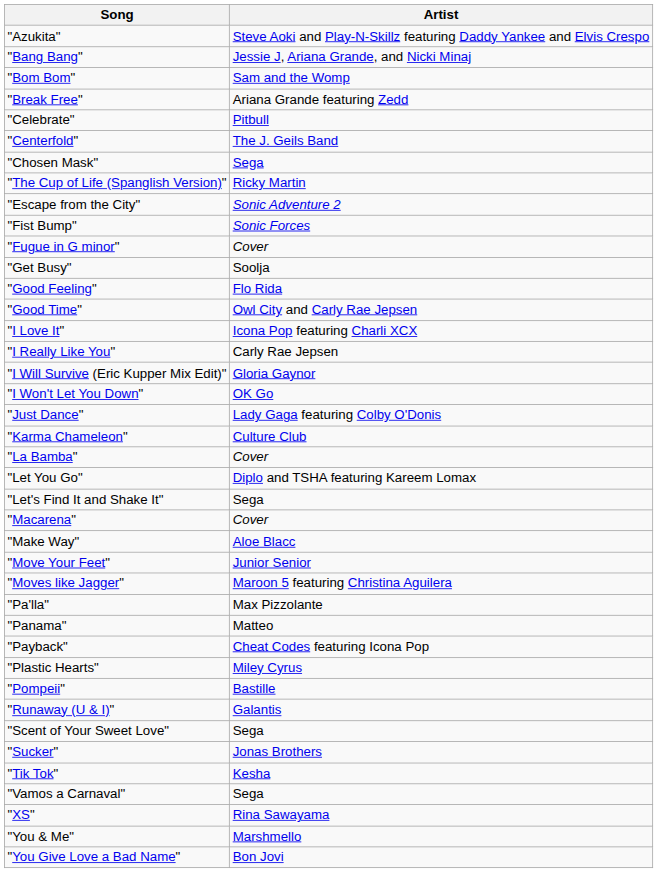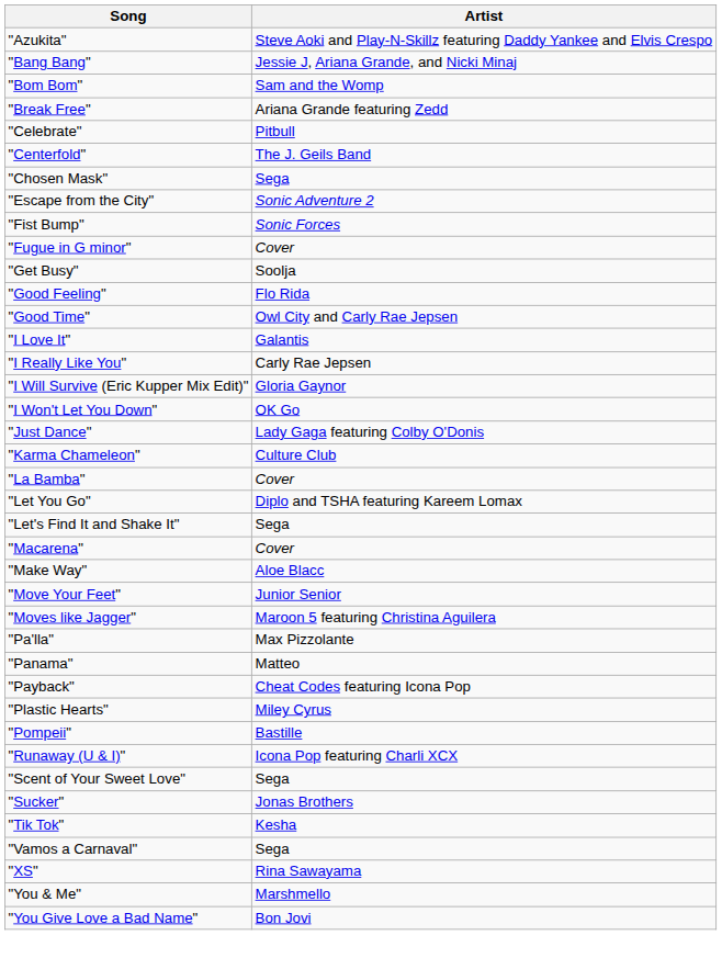- row: "The Cup of Life (Spanglish Version)" | Ricky Martin
"I Love It" | Artist: Icona Pop featuring Charli XCX -> Galantis
"Runaway (U & I)" | Artist: Galantis -> Icona Pop featuring Charli XCX
